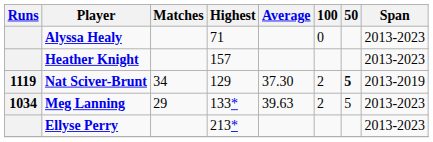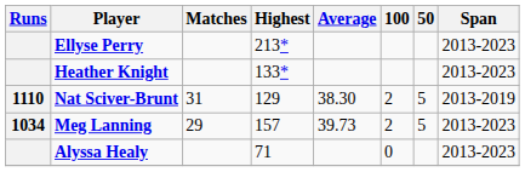rows swapped: Ellyse Perry <-> Alyssa Healy
Heather Knight | Highest: 157 -> 133*
Nat Sciver-Brunt | Runs: 1119 -> 1110
Nat Sciver-Brunt | Matches: 34 -> 31
Nat Sciver-Brunt | Average: 37.30 -> 38.30
Nat Sciver-Brunt | 50: bold -> normal
Meg Lanning | Highest: 133* -> 157
Meg Lanning | Average: 39.63 -> 39.73
